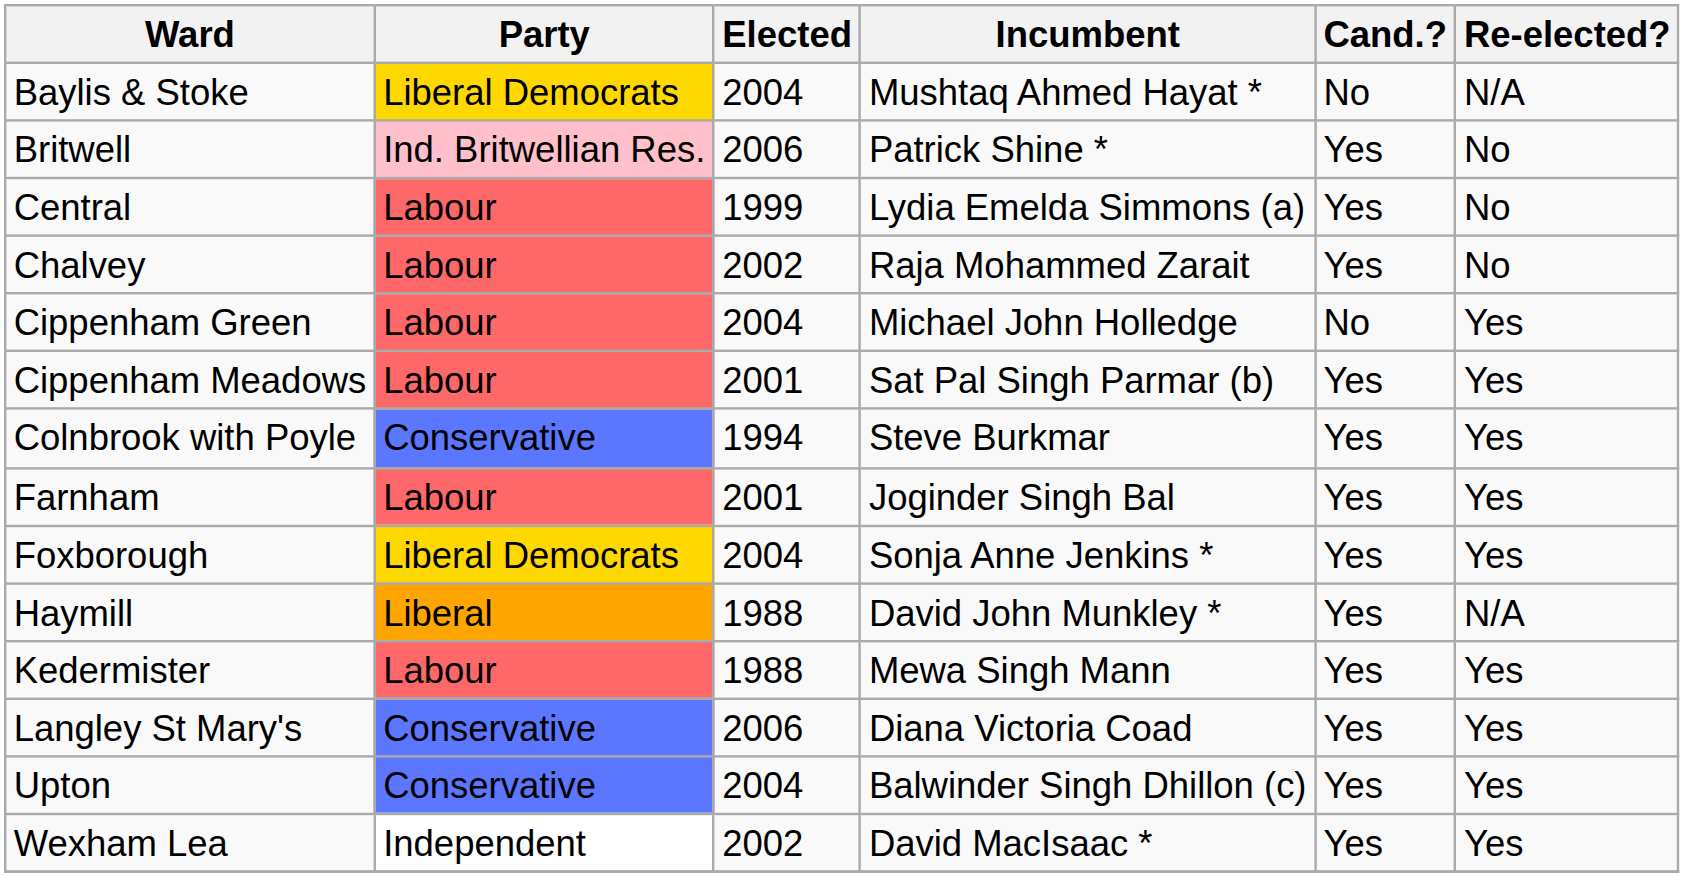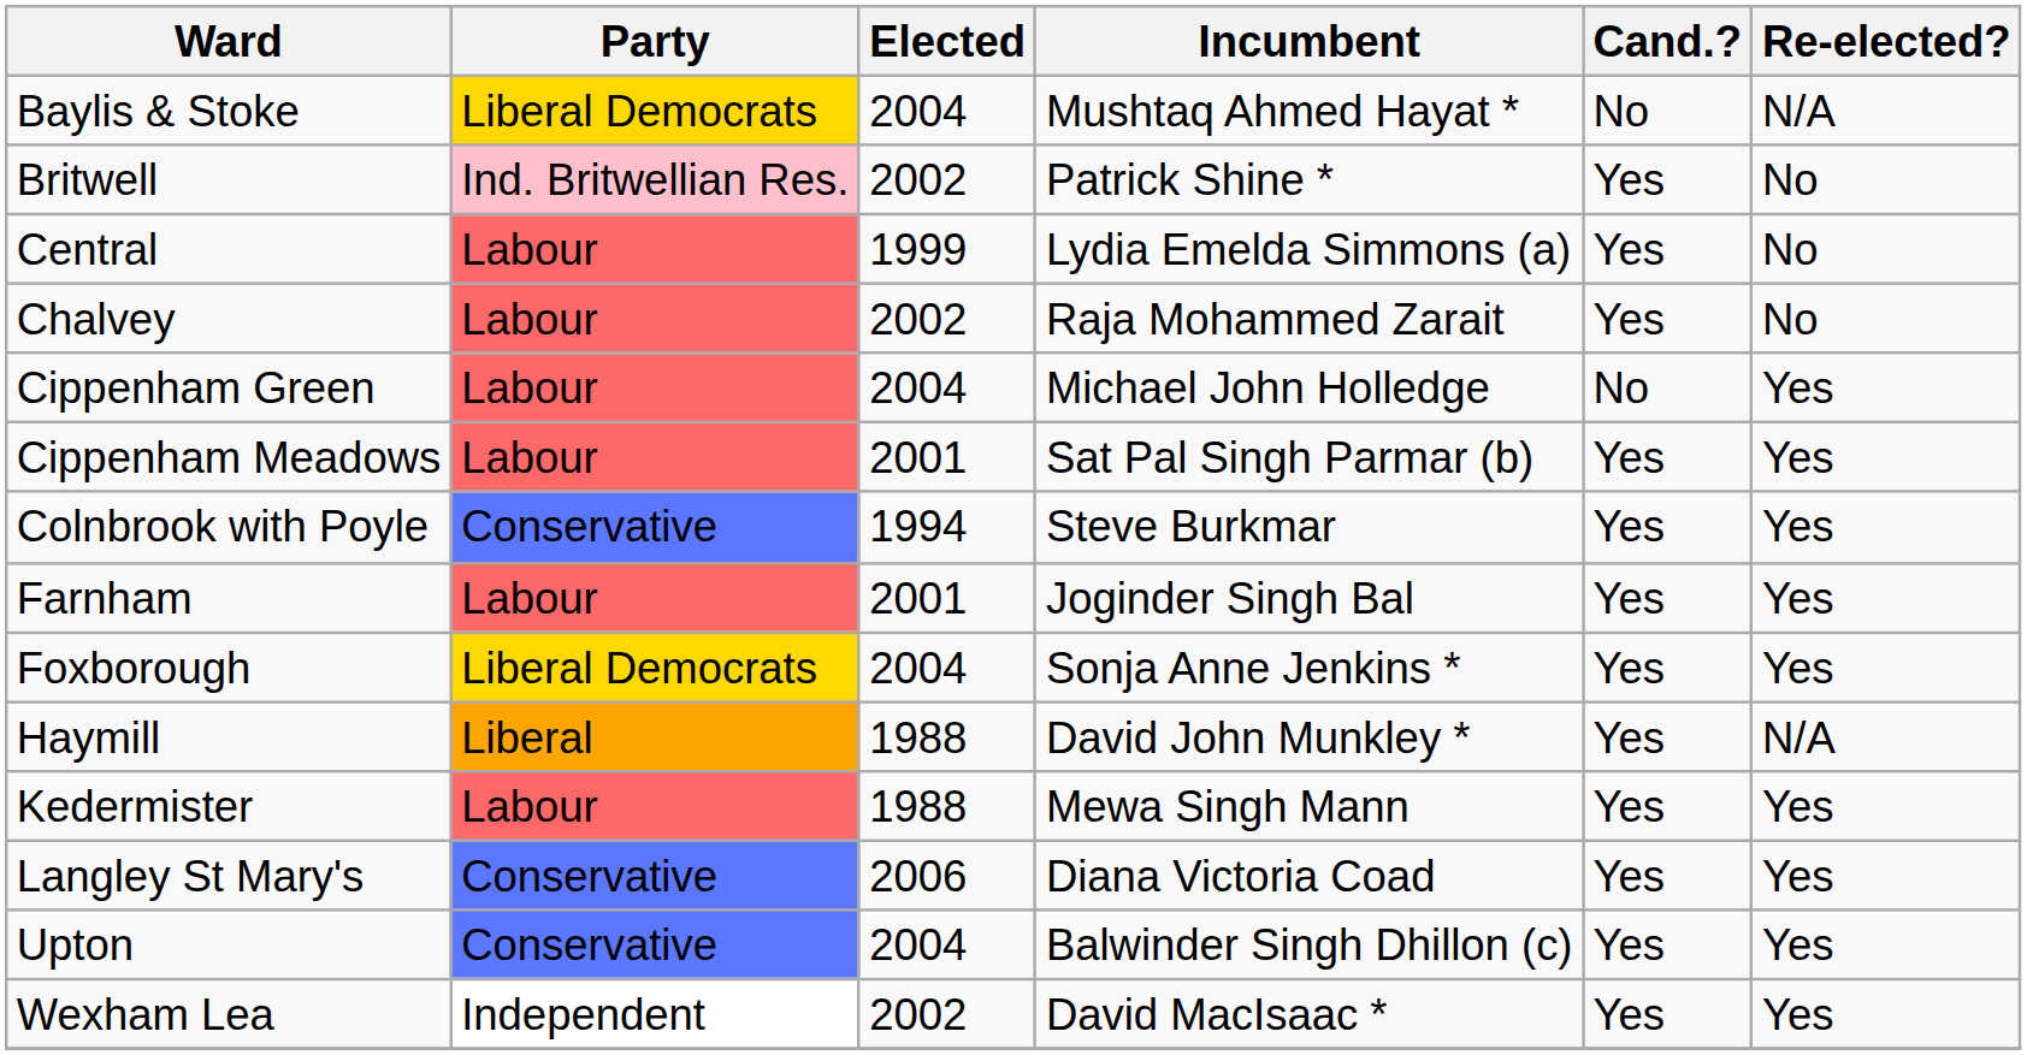Britwell | Elected: 2006 -> 2002
